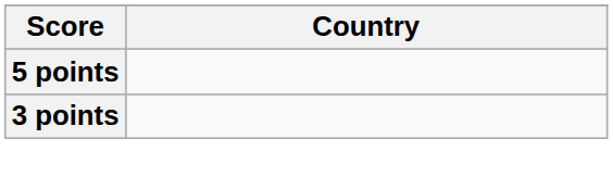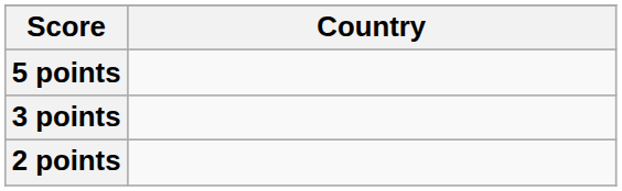+ row: 2 points
